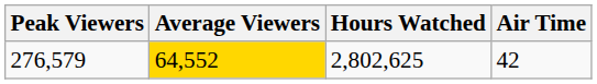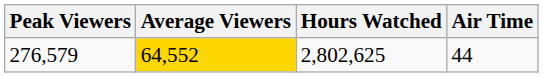276,579 | Air Time: 42 -> 44
